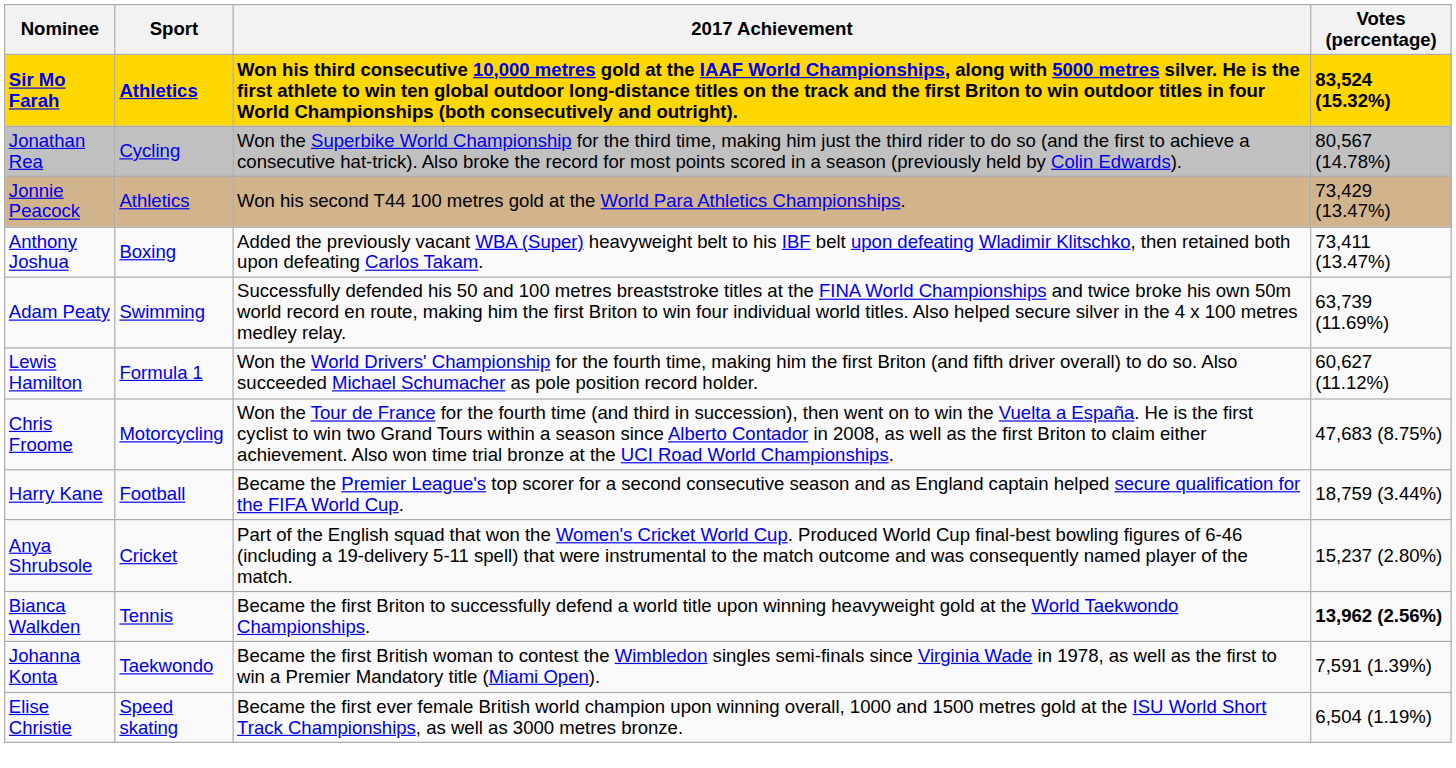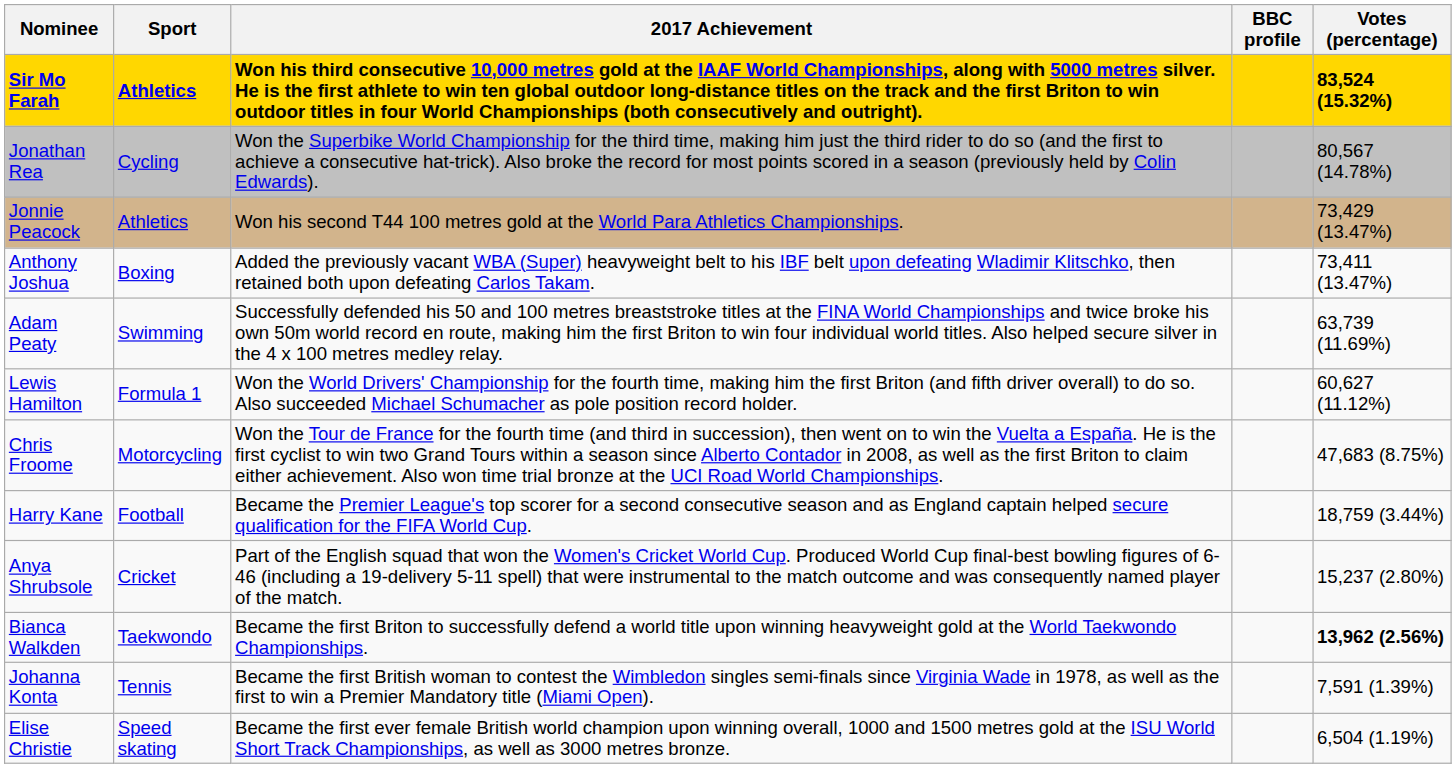+ column: BBC profile
Bianca Walkden | Sport: Tennis -> Taekwondo
Johanna Konta | Sport: Taekwondo -> Tennis
